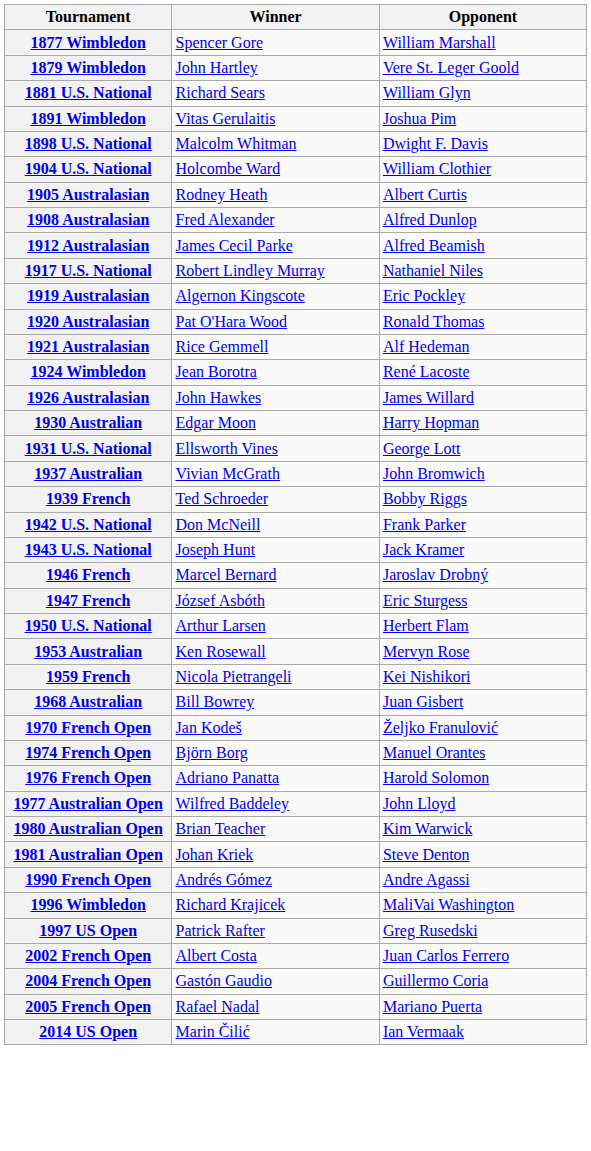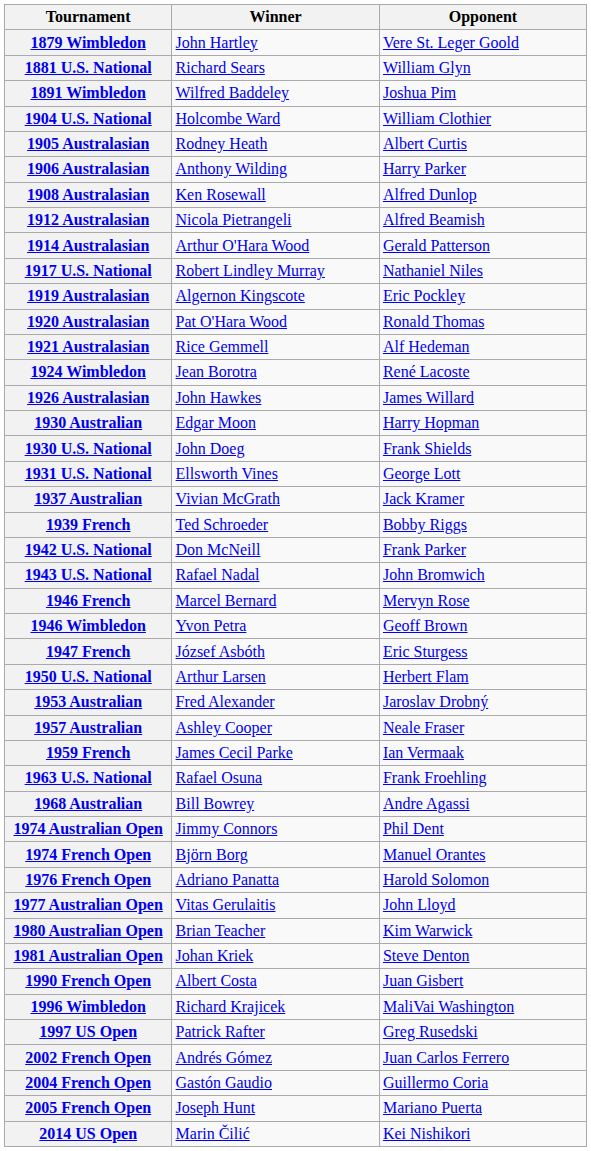- row: 1877 Wimbledon | Spencer Gore | William Marshall
1891 Wimbledon | Winner: Vitas Gerulaitis -> Wilfred Baddeley
- row: 1898 U.S. National | Malcolm Whitman | Dwight F. Davis
+ row: 1906 Australasian | Anthony Wilding | Harry Parker
1908 Australasian | Winner: Fred Alexander -> Ken Rosewall
1912 Australasian | Winner: James Cecil Parke -> Nicola Pietrangeli
+ row: 1914 Australasian | Arthur O'Hara Wood | Gerald Patterson
+ row: 1930 U.S. National | John Doeg | Frank Shields
1937 Australian | Opponent: John Bromwich -> Jack Kramer
1943 U.S. National | Winner: Joseph Hunt -> Rafael Nadal
1943 U.S. National | Opponent: Jack Kramer -> John Bromwich
1946 French | Opponent: Jaroslav Drobný -> Mervyn Rose
+ row: 1946 Wimbledon | Yvon Petra | Geoff Brown
1953 Australian | Winner: Ken Rosewall -> Fred Alexander
1953 Australian | Opponent: Mervyn Rose -> Jaroslav Drobný
+ row: 1957 Australian | Ashley Cooper | Neale Fraser
1959 French | Winner: Nicola Pietrangeli -> James Cecil Parke
1959 French | Opponent: Kei Nishikori -> Ian Vermaak
+ row: 1963 U.S. National | Rafael Osuna | Frank Froehling
1968 Australian | Opponent: Juan Gisbert -> Andre Agassi
- row: 1970 French Open | Jan Kodeš | Željko Franulović
+ row: 1974 Australian Open | Jimmy Connors | Phil Dent
1977 Australian Open | Winner: Wilfred Baddeley -> Vitas Gerulaitis
1990 French Open | Winner: Andrés Gómez -> Albert Costa
1990 French Open | Opponent: Andre Agassi -> Juan Gisbert
2002 French Open | Winner: Albert Costa -> Andrés Gómez
2005 French Open | Winner: Rafael Nadal -> Joseph Hunt
2014 US Open | Opponent: Ian Vermaak -> Kei Nishikori
